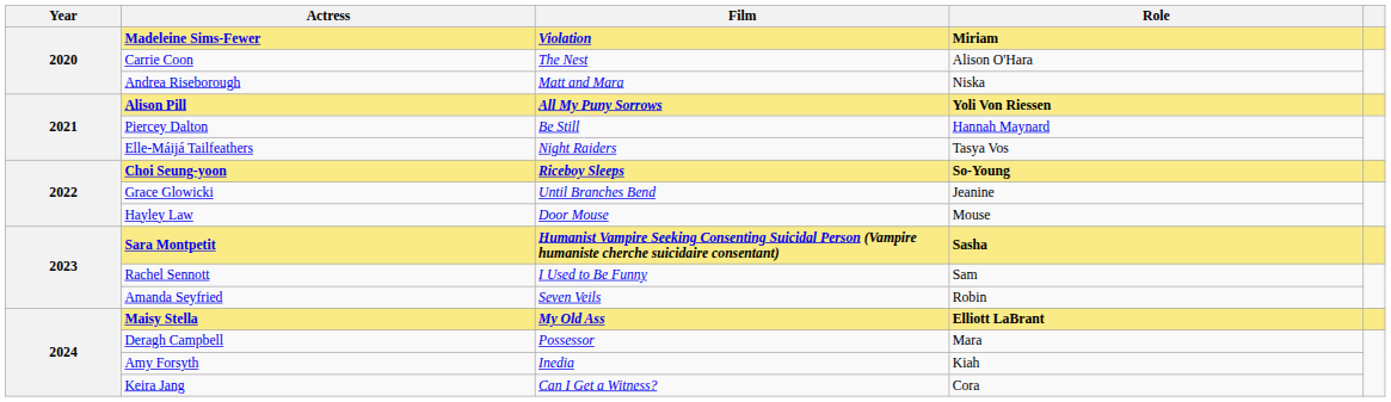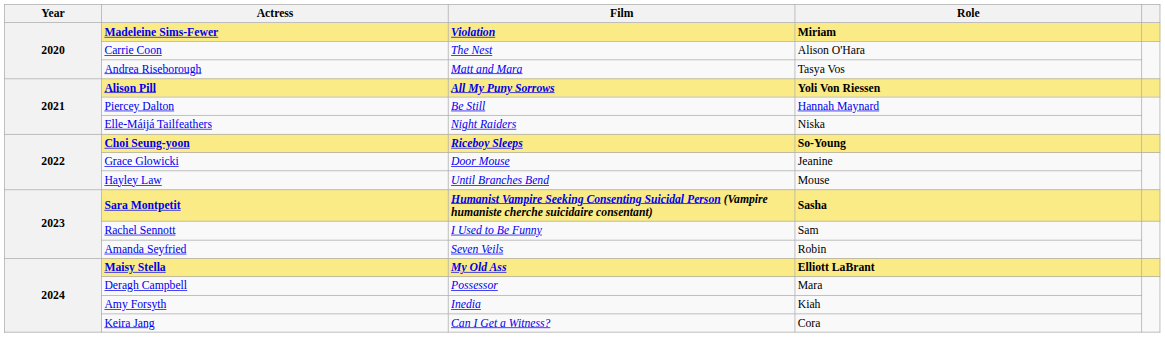Andrea Riseborough | Role: Niska -> Tasya Vos
Elle-Máijá Tailfeathers | Role: Tasya Vos -> Niska
Grace Glowicki | Film: Until Branches Bend -> Door Mouse
Hayley Law | Film: Door Mouse -> Until Branches Bend
